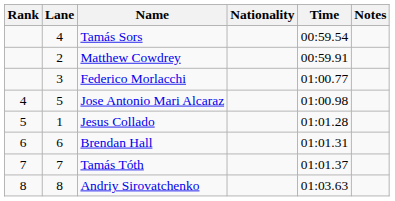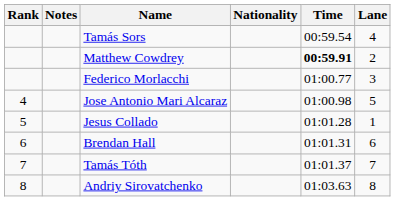columns swapped: Lane <-> Notes
Matthew Cowdrey | Time: normal -> bold
